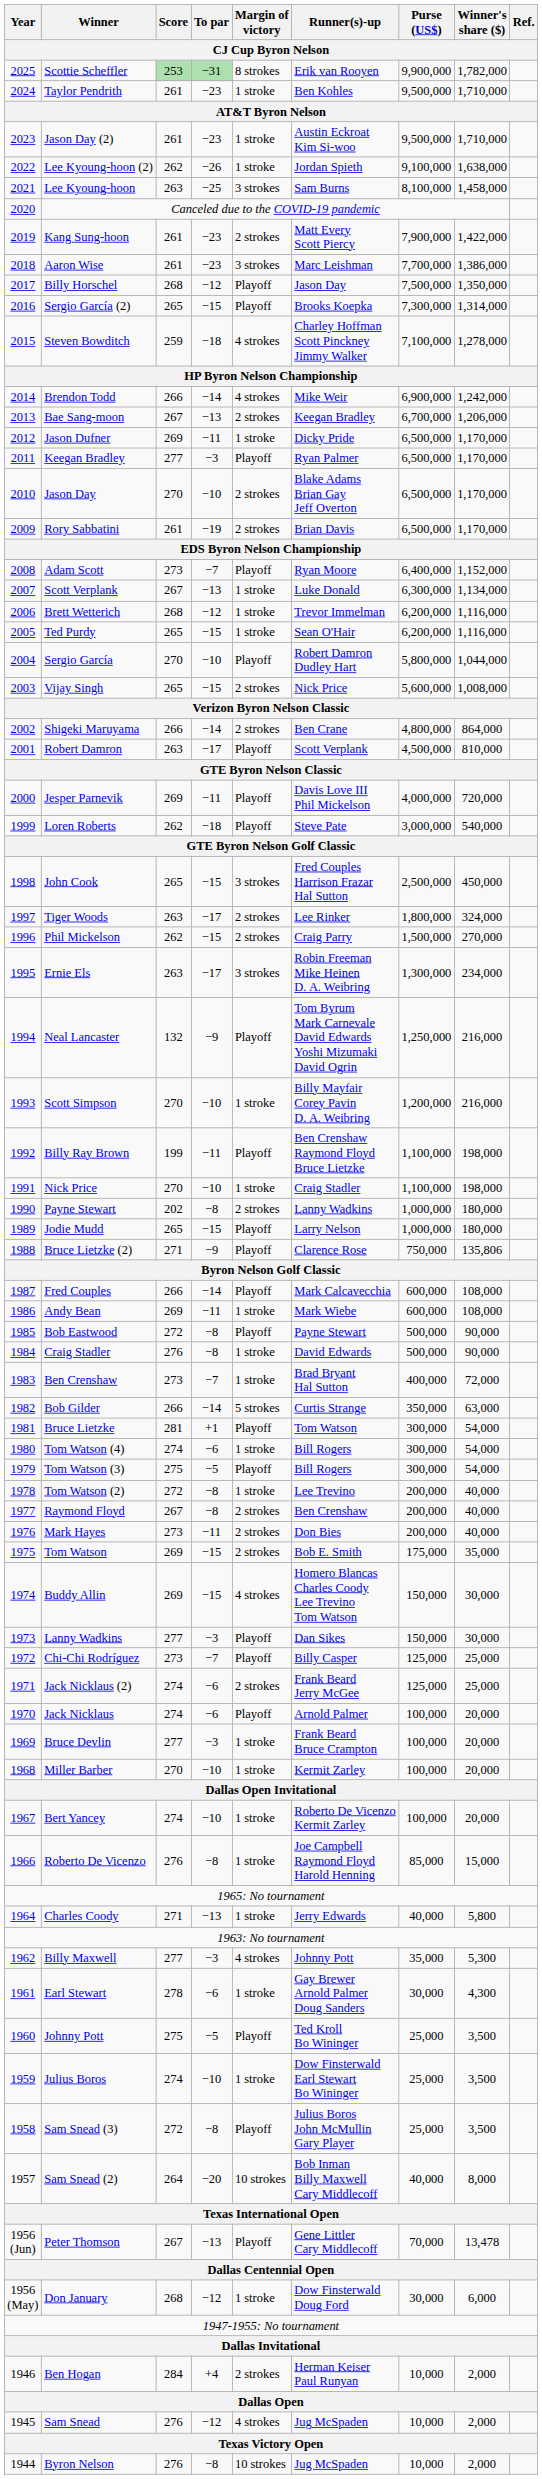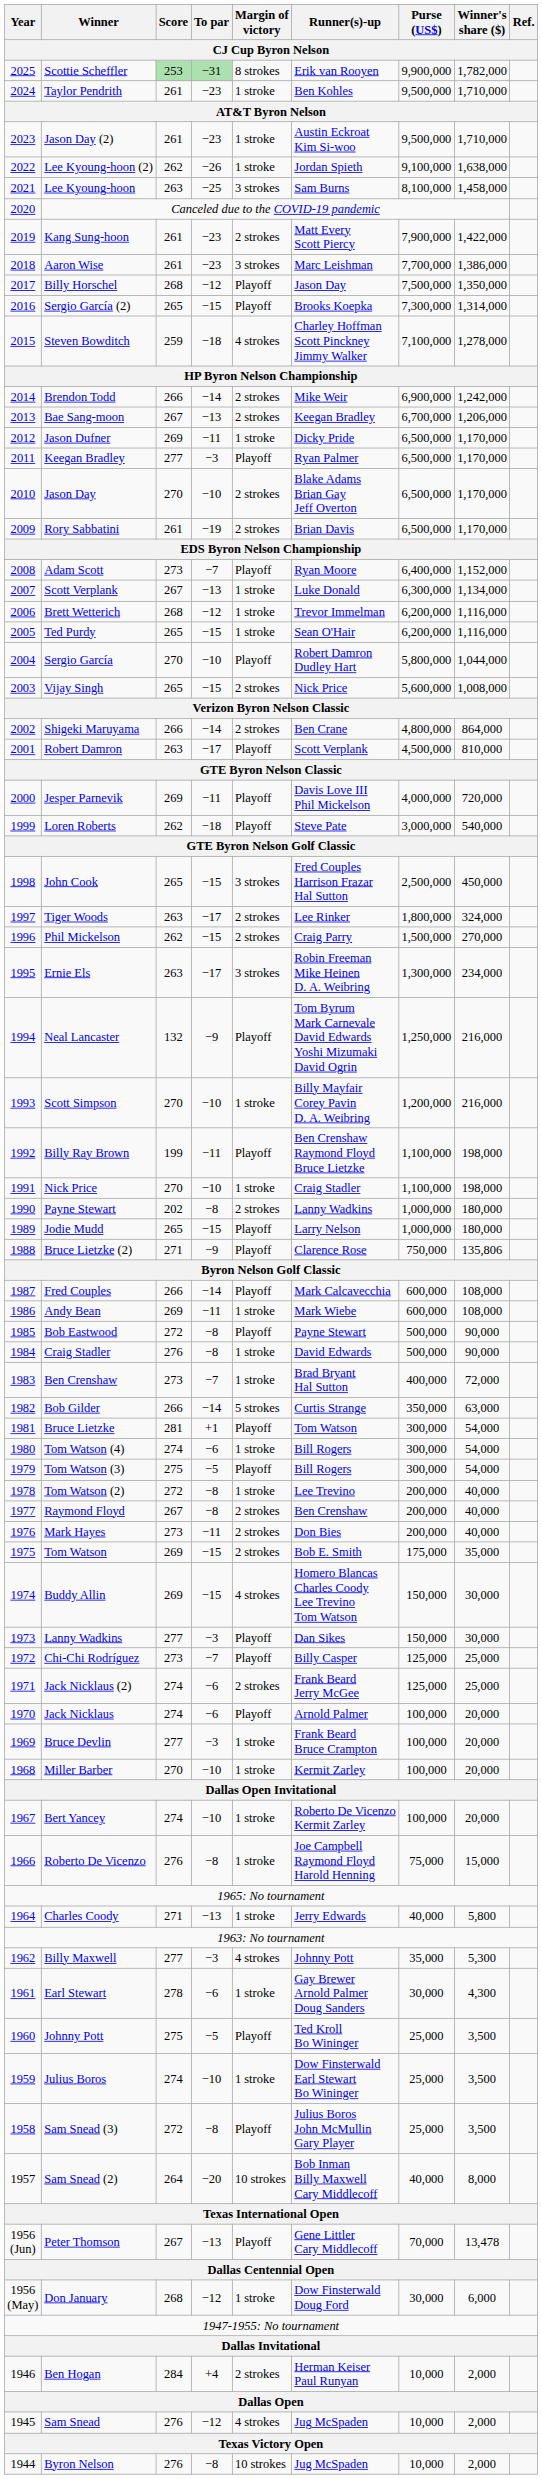Brendon Todd | Margin of victory: 4 strokes -> 2 strokes
Roberto De Vicenzo | Purse (US$): 85,000 -> 75,000
